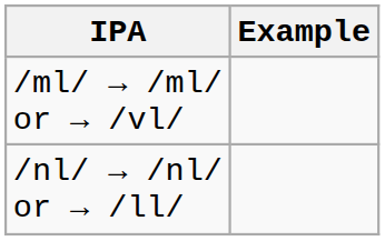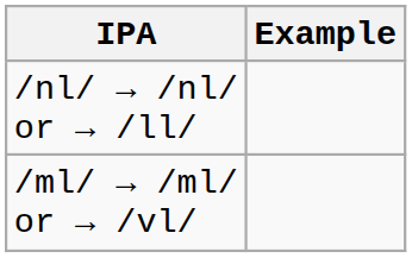rows swapped: /ml/ → /ml/ or → /vl/ <-> /nl/ → /nl/ or → /ll/
